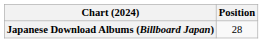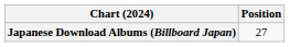Japanese Download Albums (Billboard Japan) | Position: 28 -> 27
